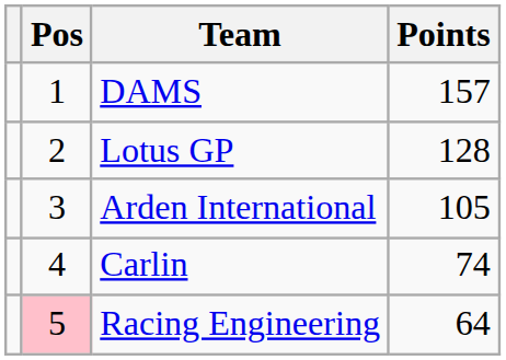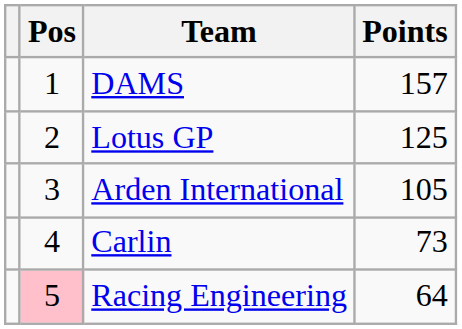Lotus GP | Points: 128 -> 125
Carlin | Points: 74 -> 73
